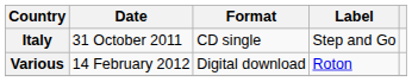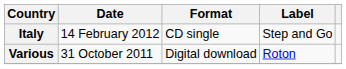Italy | Date: 31 October 2011 -> 14 February 2012
Various | Date: 14 February 2012 -> 31 October 2011
